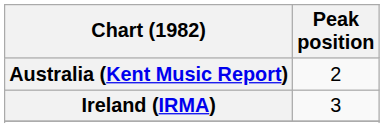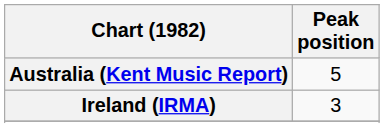Australia (Kent Music Report) | Peak position: 2 -> 5
